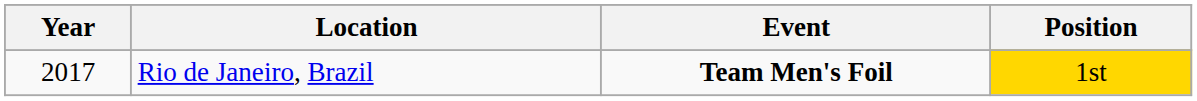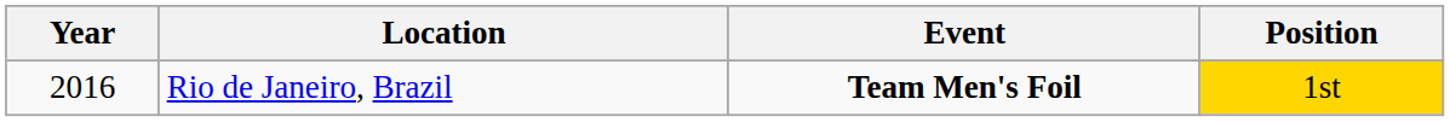Rio de Janeiro, Brazil | Year: 2017 -> 2016
